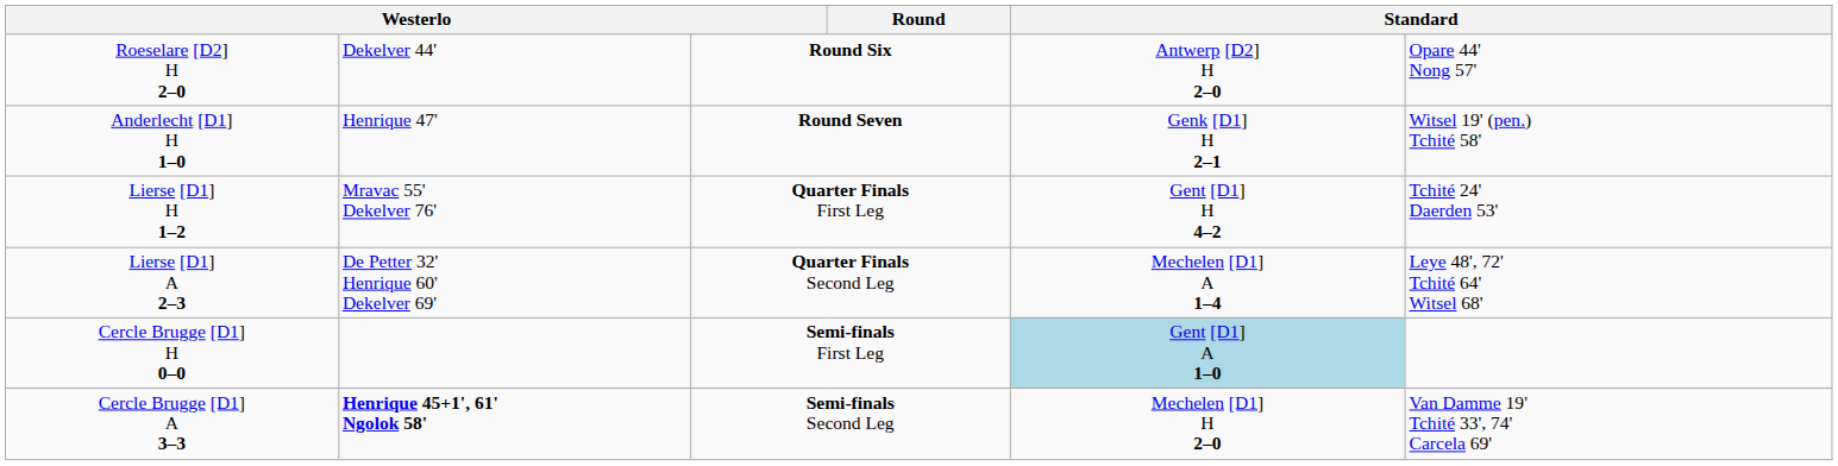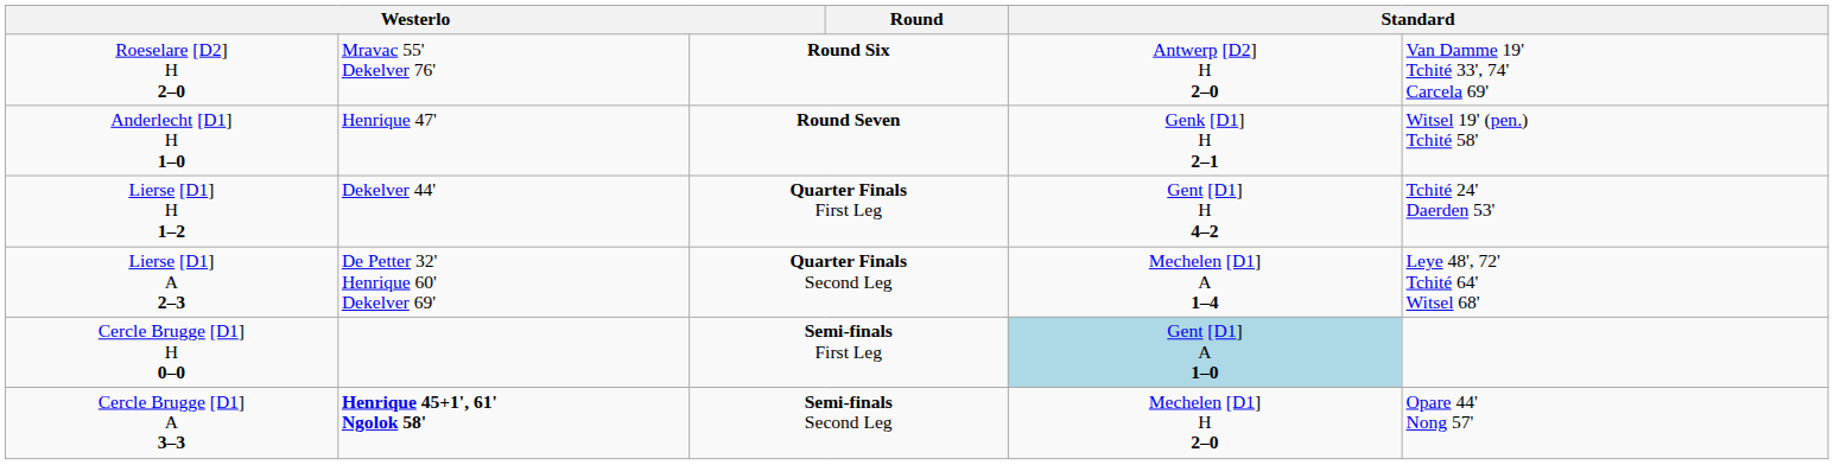Roeselare [D2] H 2–0 | column 2: Dekelver 44' -> Mravac 55' Dekelver 76'
Roeselare [D2] H 2–0 | column 6: Opare 44' Nong 57' -> Van Damme 19' Tchité 33', 74' Carcela 69'
Lierse [D1] H 1–2 | column 2: Mravac 55' Dekelver 76' -> Dekelver 44'
Cercle Brugge [D1] A 3–3 | column 6: Van Damme 19' Tchité 33', 74' Carcela 69' -> Opare 44' Nong 57'
